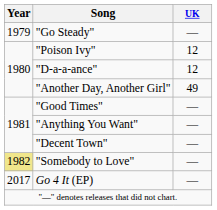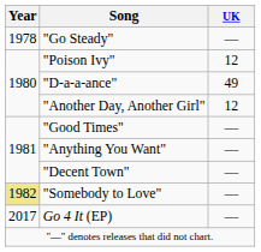"Go Steady" | Year: 1979 -> 1978
"D-a-a-ance" | UK: 12 -> 49
"Another Day, Another Girl" | UK: 49 -> 12
